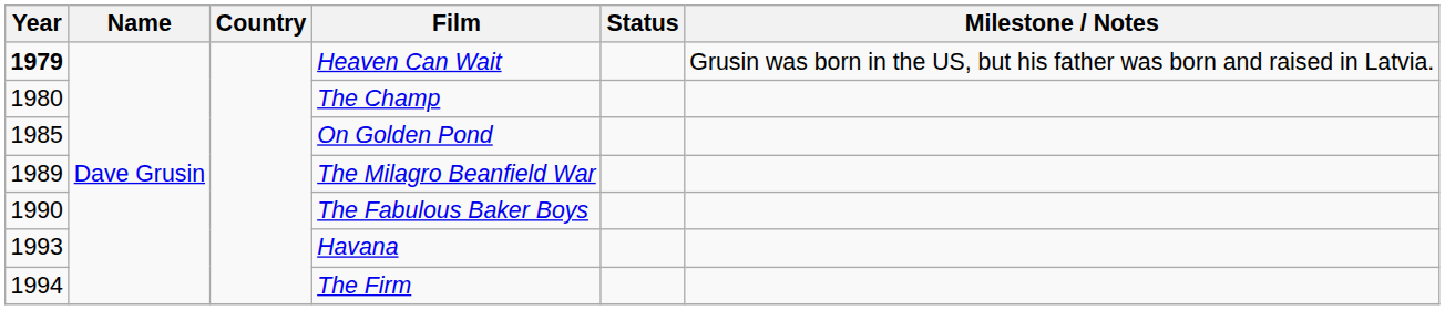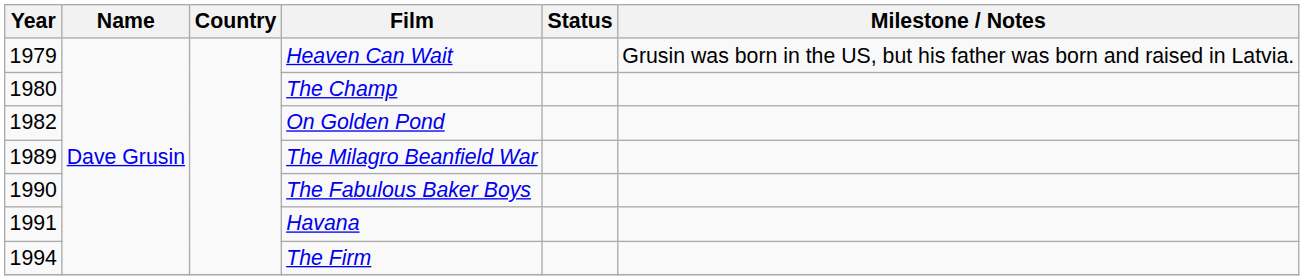Heaven Can Wait | Year: bold -> normal
On Golden Pond | Year: 1985 -> 1982
Havana | Year: 1993 -> 1991
